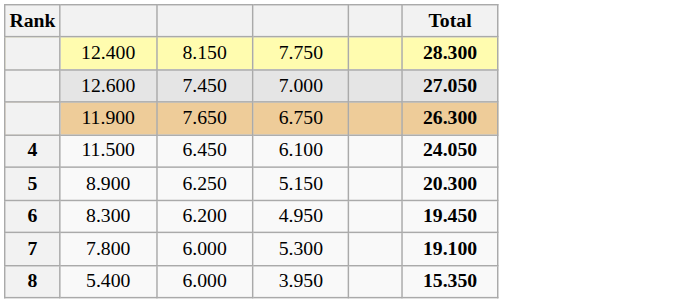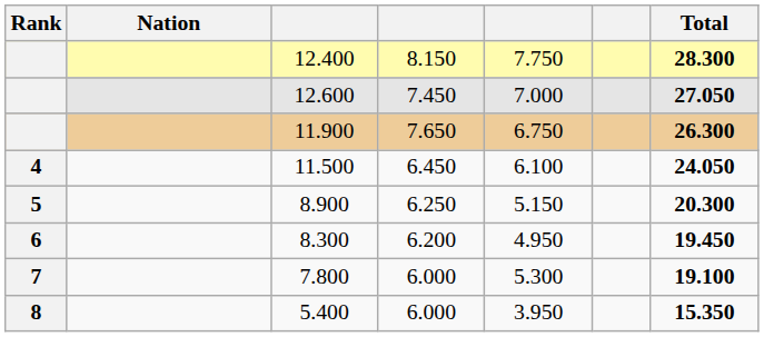+ column: Nation
